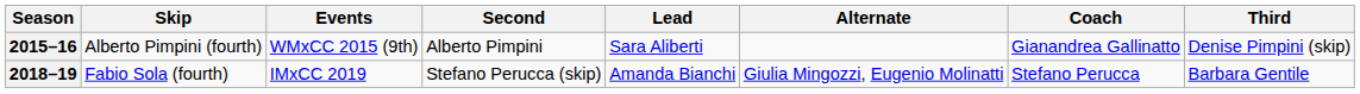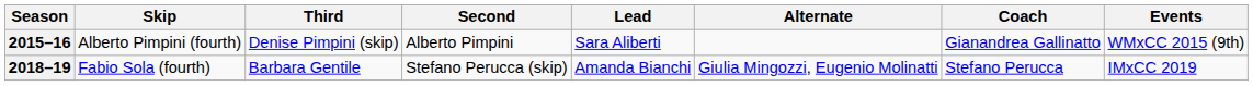columns swapped: Third <-> Events
